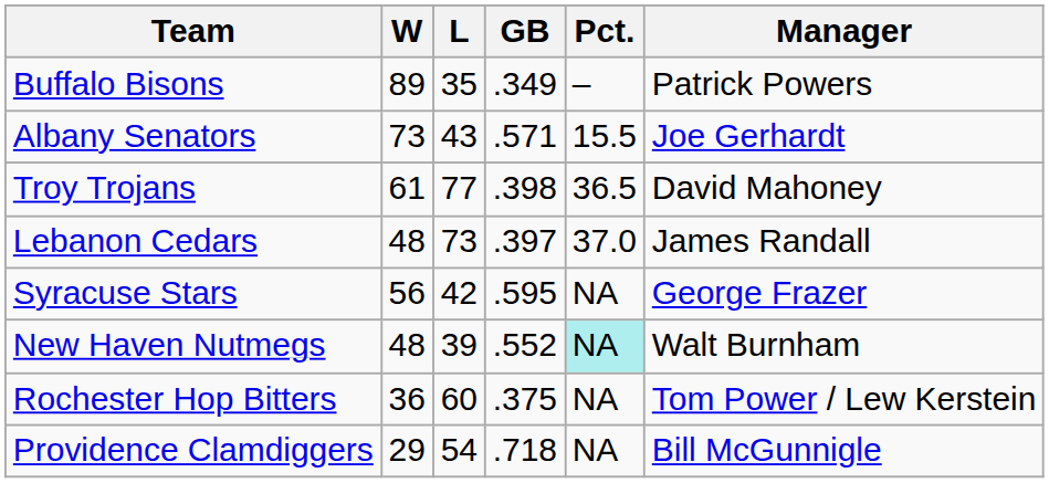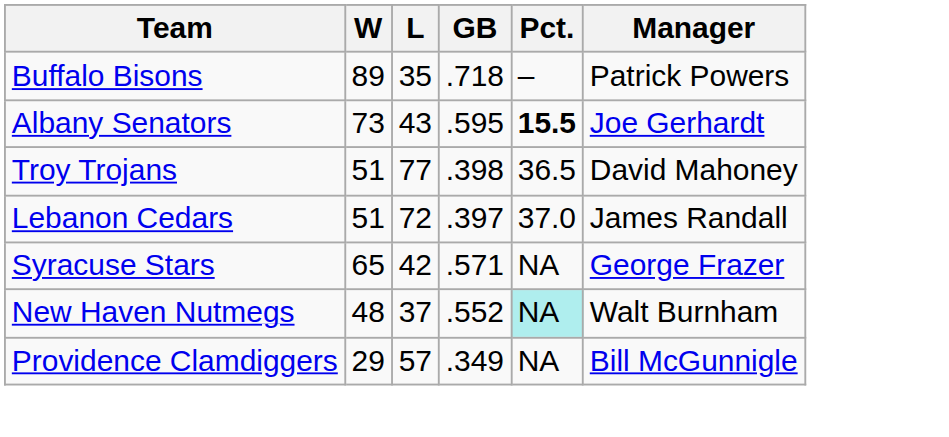Buffalo Bisons | GB: .349 -> .718
Albany Senators | GB: .571 -> .595
Albany Senators | Pct.: normal -> bold
Troy Trojans | W: 61 -> 51
Lebanon Cedars | W: 48 -> 51
Lebanon Cedars | L: 73 -> 72
Syracuse Stars | W: 56 -> 65
Syracuse Stars | GB: .595 -> .571
New Haven Nutmegs | L: 39 -> 37
- row: Rochester Hop Bitters | 36 | 60 | .375 | NA | Tom Power / Lew Kerstein
Providence Clamdiggers | L: 54 -> 57
Providence Clamdiggers | GB: .718 -> .349
